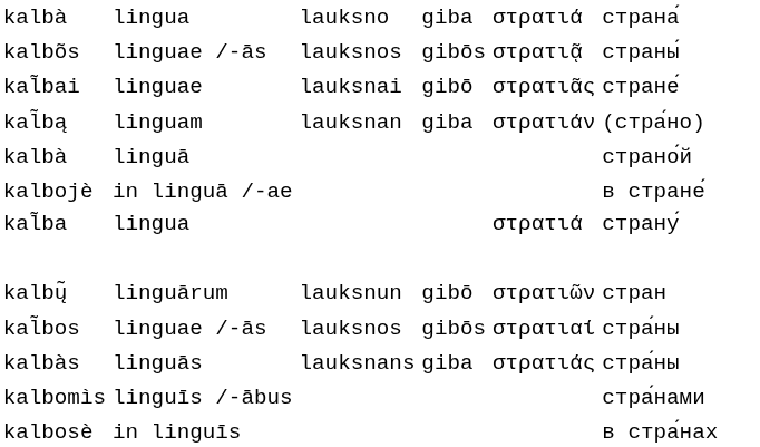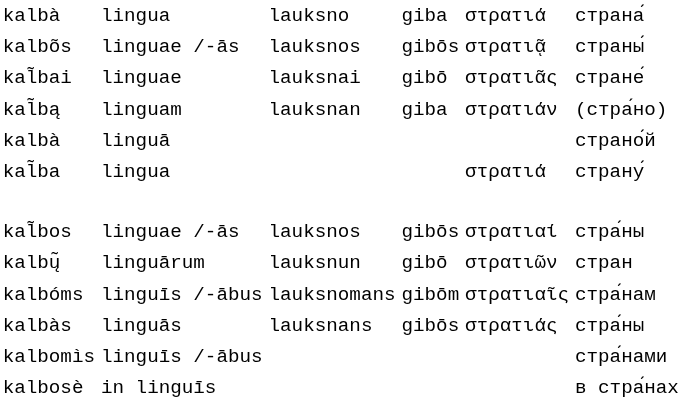- row: kalbojè | in linguā /-ae | в стране́
rows swapped: kal̃bos <-> kalbų̃
+ row: kalbóms | linguīs /-ābus | lauksnomans | gibōm | στρατιαῖς | стра́нам
kalbàs | column 4: giba -> gibōs
